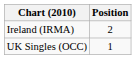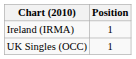Ireland (IRMA) | Position: 2 -> 1
